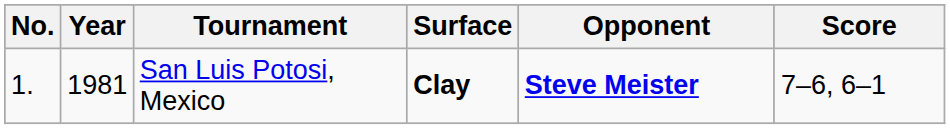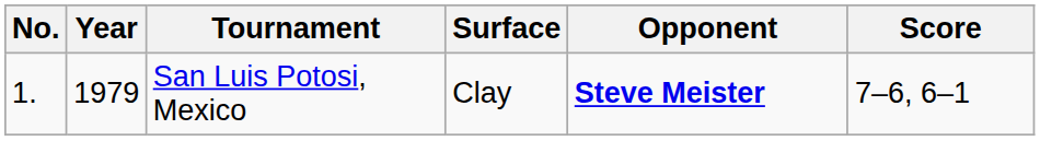San Luis Potosi, Mexico | Year: 1981 -> 1979
San Luis Potosi, Mexico | Surface: bold -> normal
